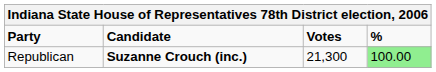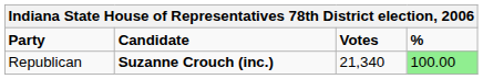Republican | Votes: 21,300 -> 21,340
